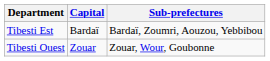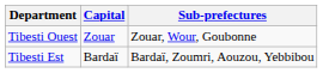rows swapped: Tibesti Est <-> Tibesti Ouest
